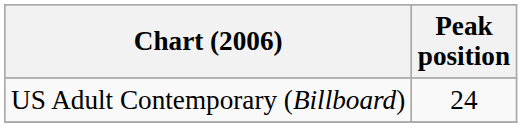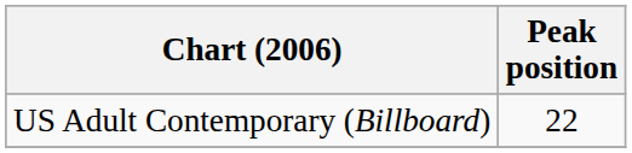US Adult Contemporary (Billboard) | Peak position: 24 -> 22
